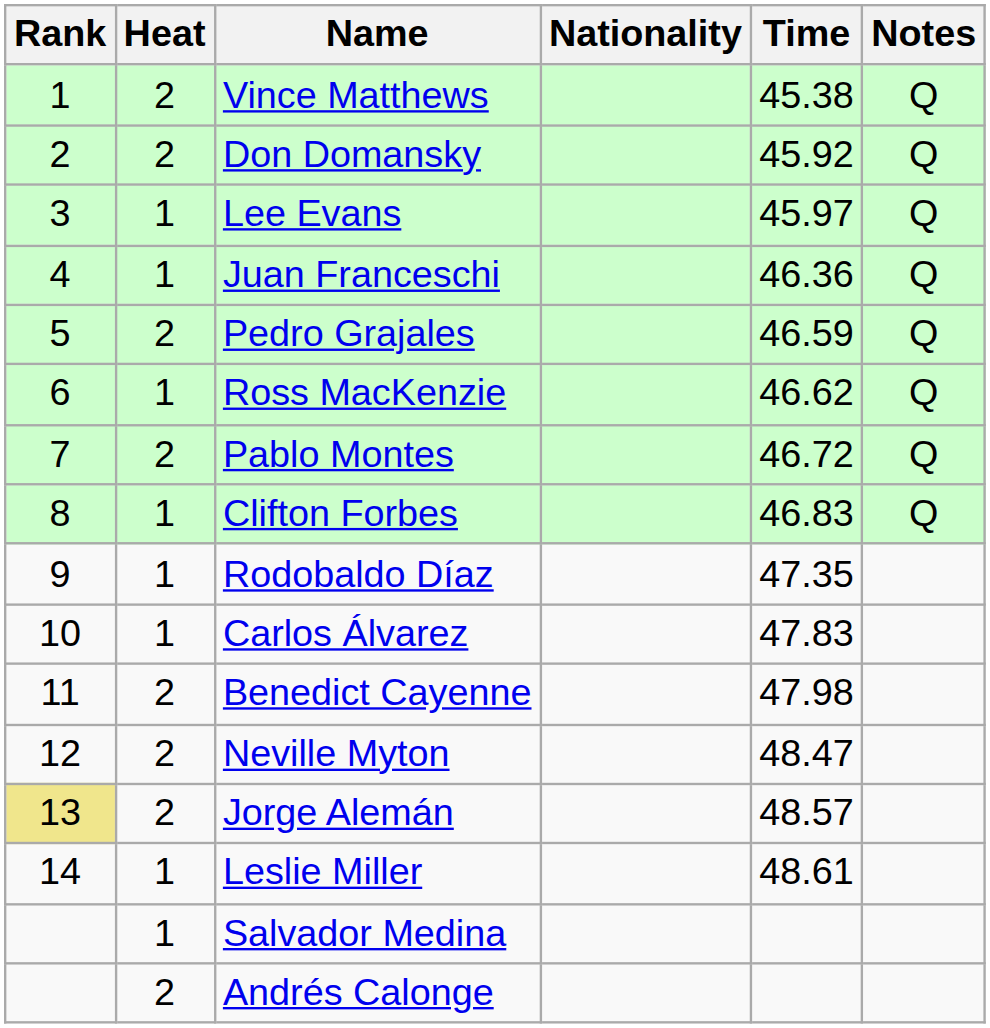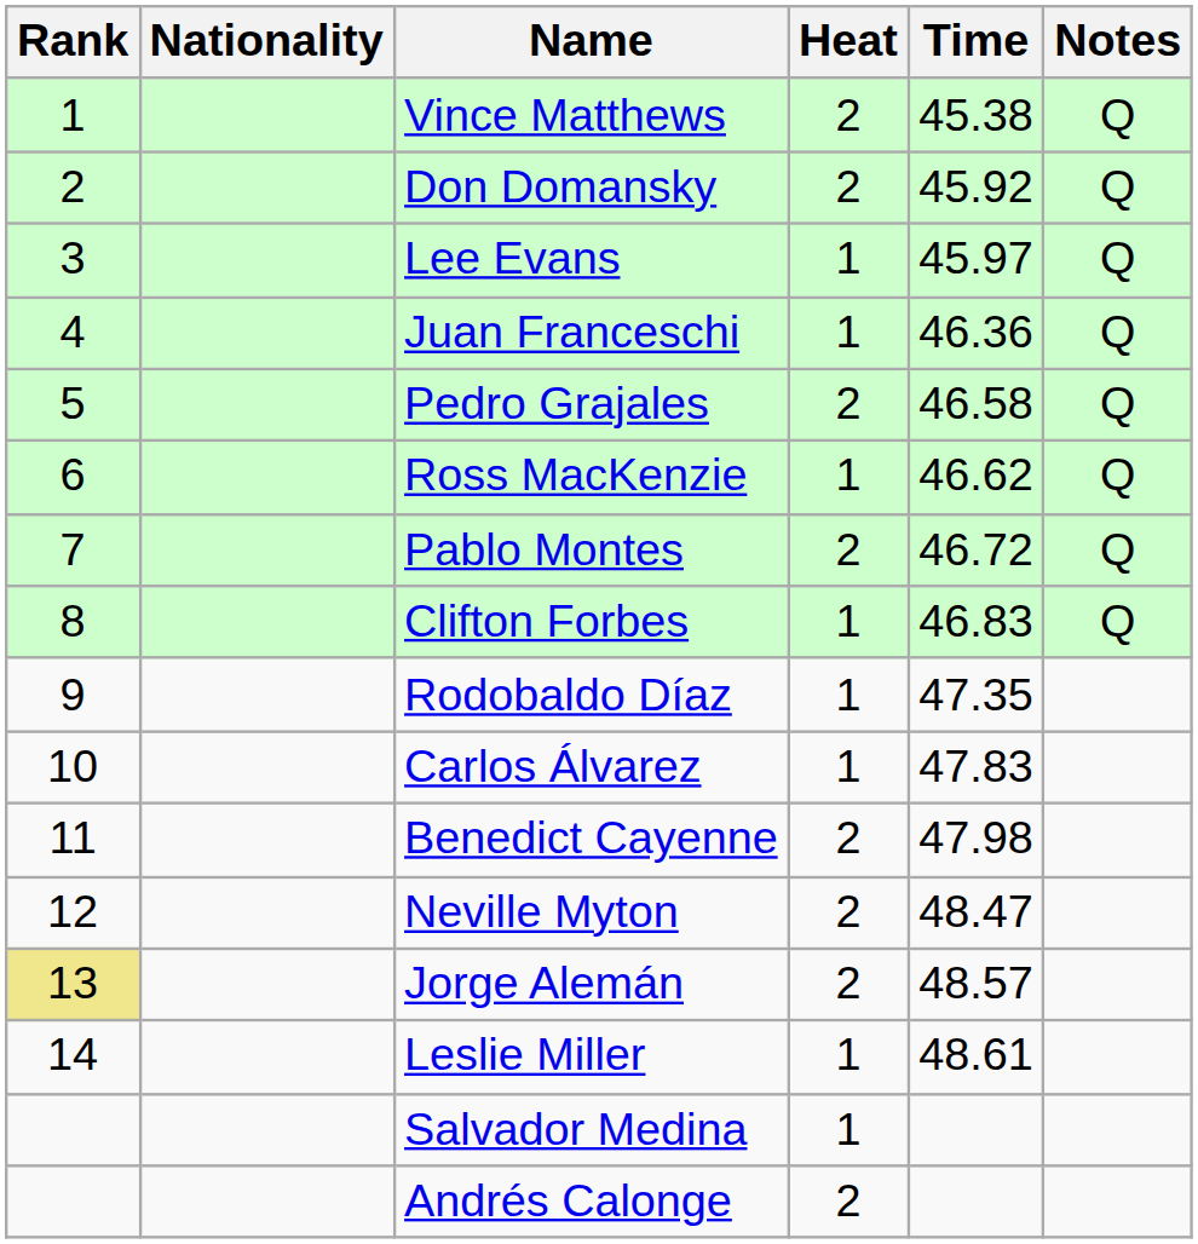columns swapped: Heat <-> Nationality
Pedro Grajales | Time: 46.59 -> 46.58
